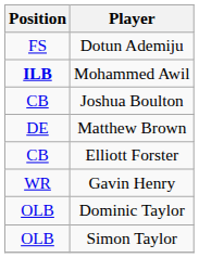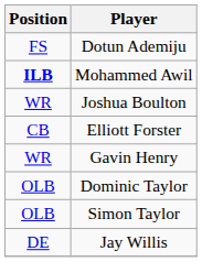Joshua Boulton | Position: CB -> WR
- row: DE | Matthew Brown
+ row: DE | Jay Willis
